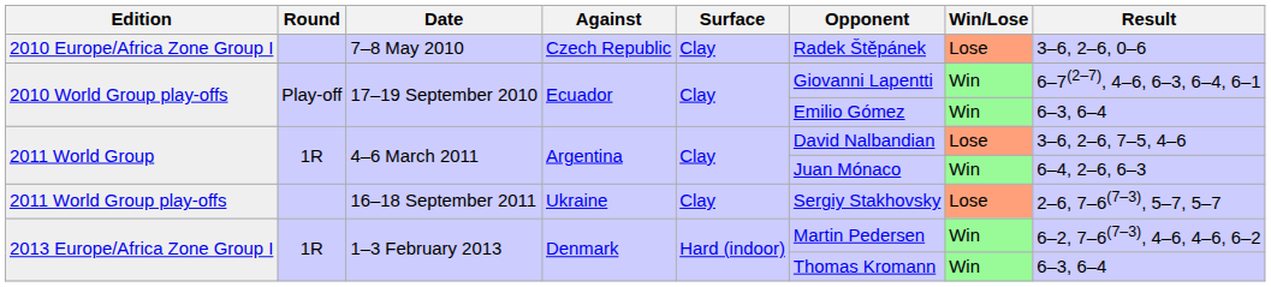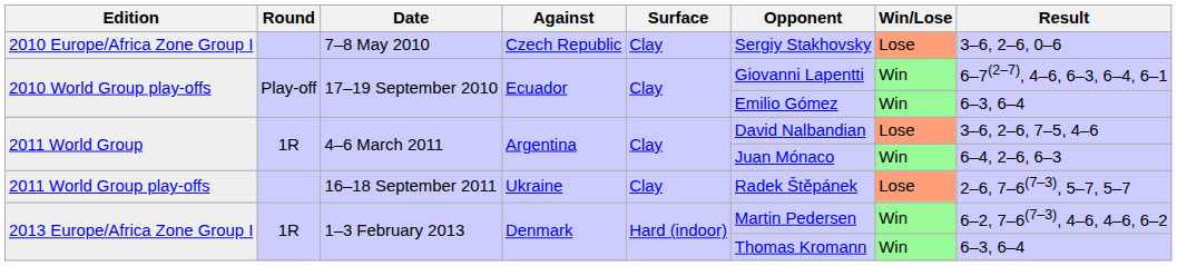2010 Europe/Africa Zone Group I | Opponent: Radek Štěpánek -> Sergiy Stakhovsky
2011 World Group play-offs | Opponent: Sergiy Stakhovsky -> Radek Štěpánek
